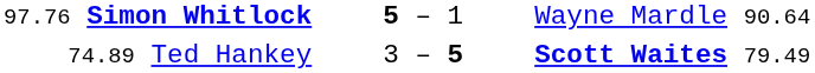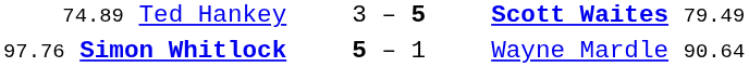rows swapped: 97.76 Simon Whitlock <-> 74.89 Ted Hankey
